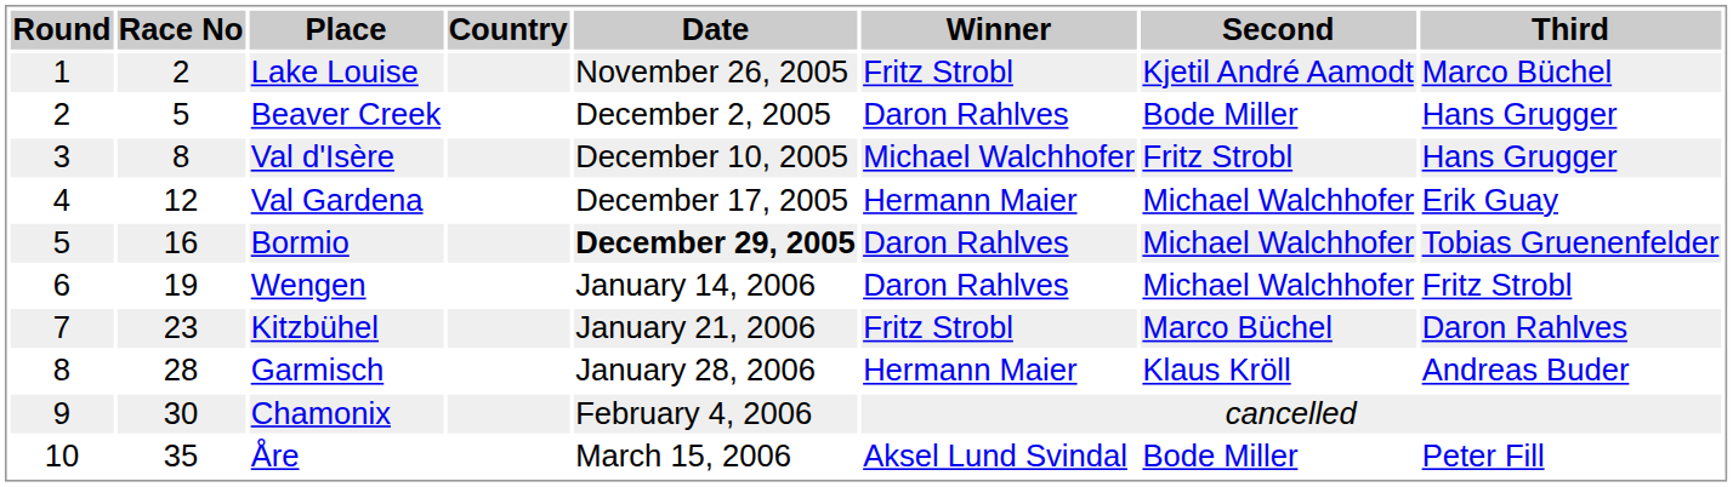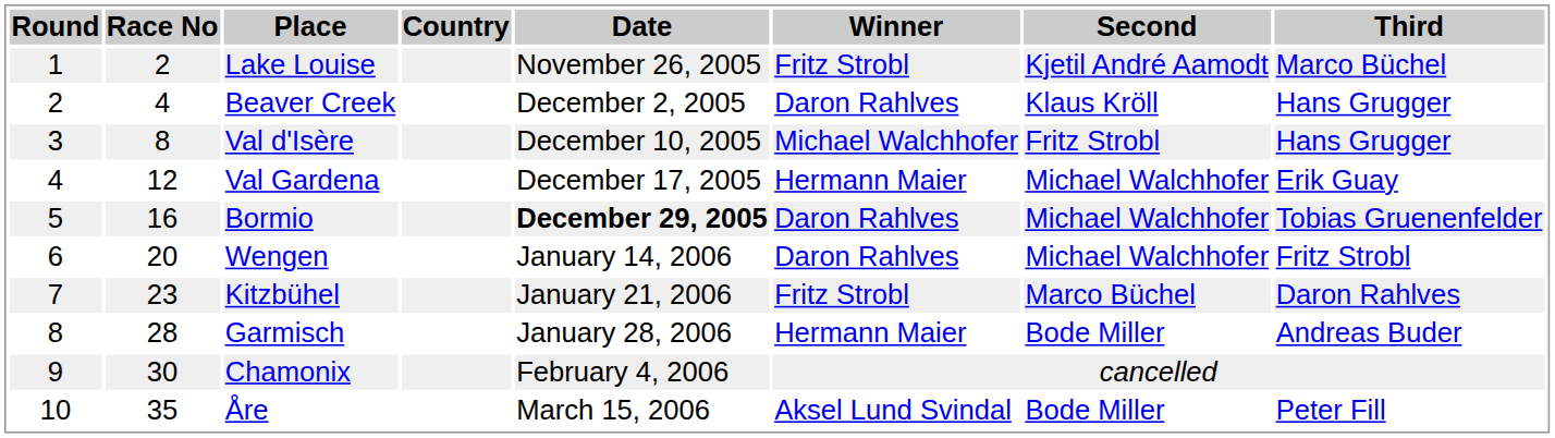Beaver Creek | Race No: 5 -> 4
Beaver Creek | Second: Bode Miller -> Klaus Kröll
Wengen | Race No: 19 -> 20
Garmisch | Second: Klaus Kröll -> Bode Miller
